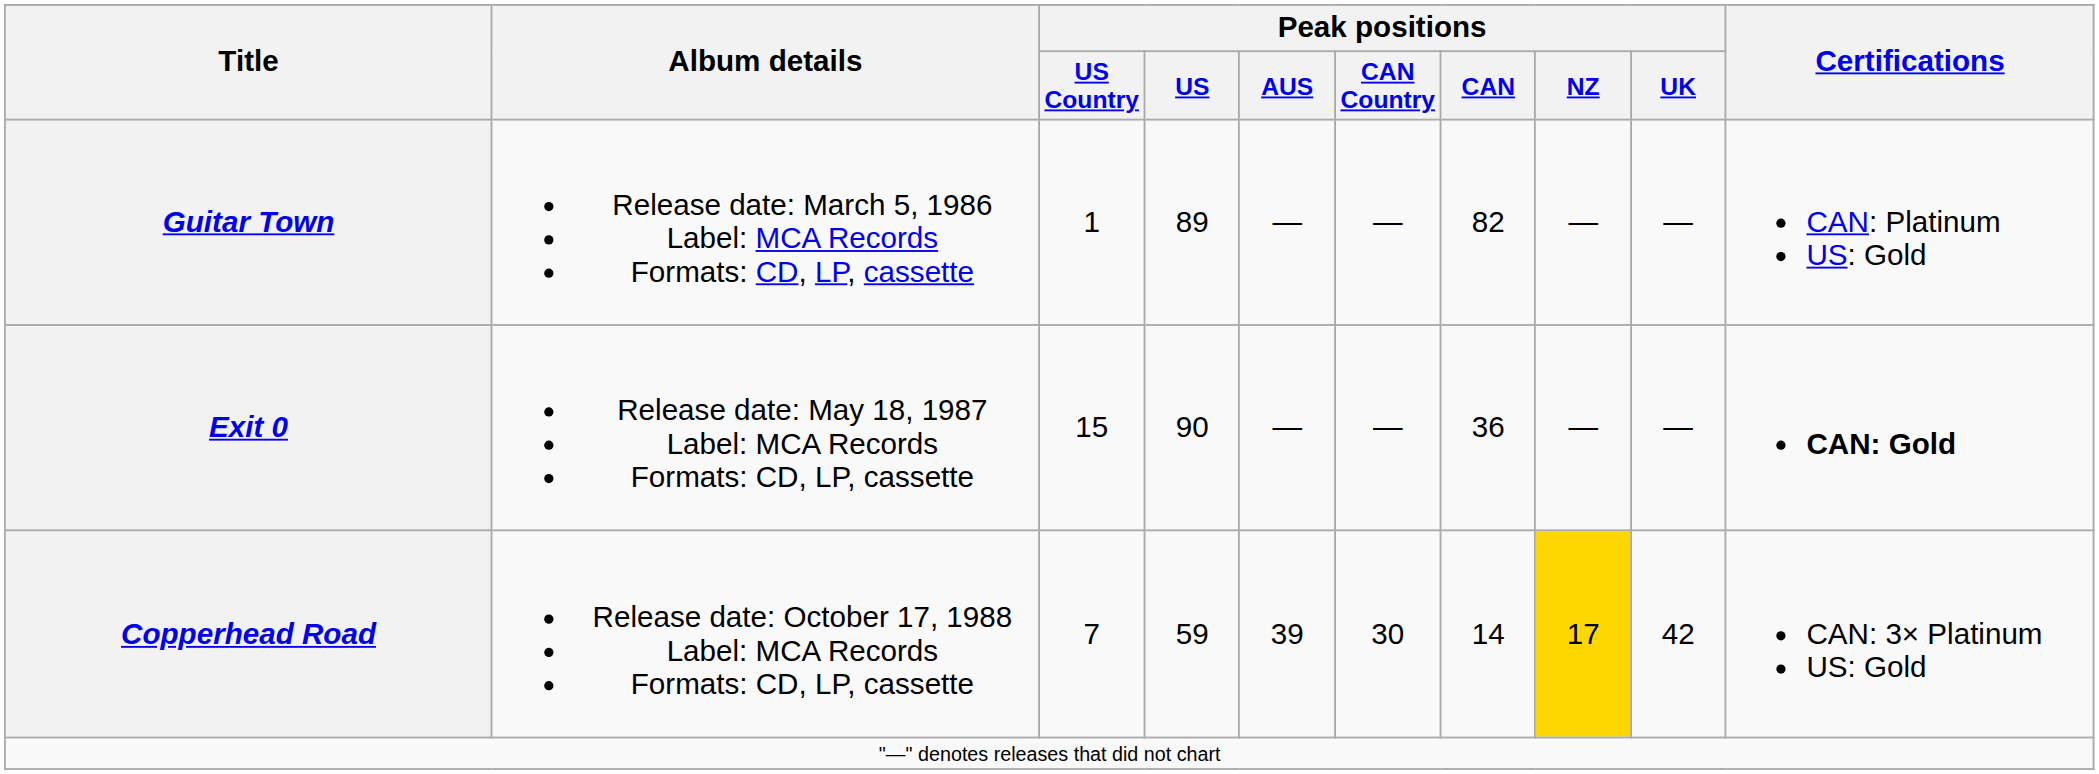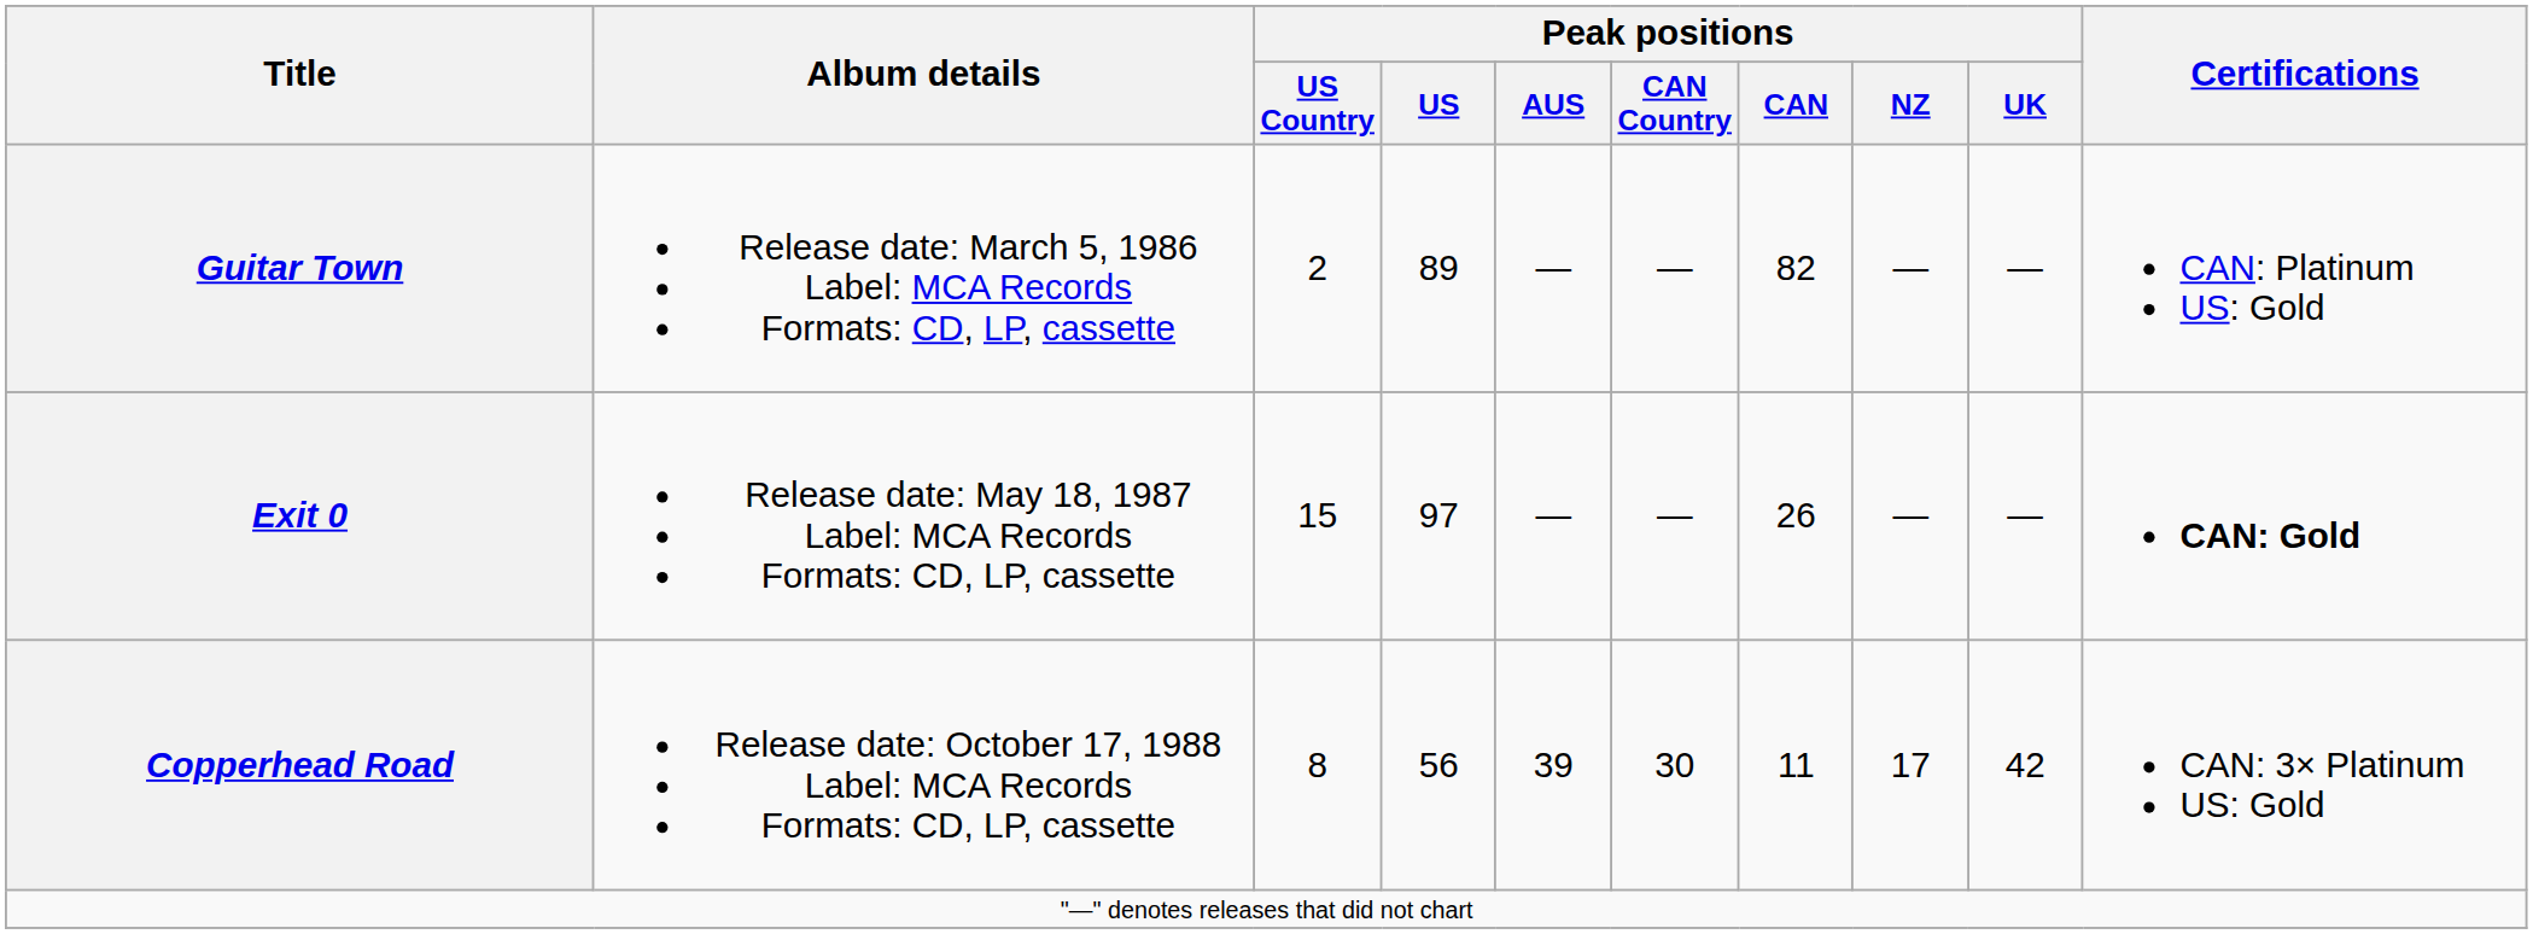Guitar Town | Peak positions / US Country: 1 -> 2
Exit 0 | Peak positions / US: 90 -> 97
Exit 0 | Peak positions / CAN: 36 -> 26
Copperhead Road | Peak positions / US Country: 7 -> 8
Copperhead Road | Peak positions / US: 59 -> 56
Copperhead Road | Peak positions / CAN: 14 -> 11
Copperhead Road | Peak positions / NZ: gold background -> no background
